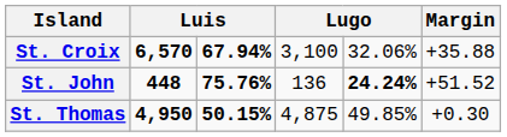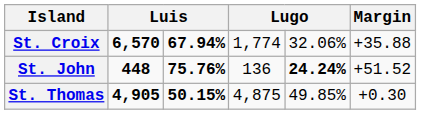St. Croix | column 4: 3,100 -> 1,774
St. Thomas | column 2: 4,950 -> 4,905
